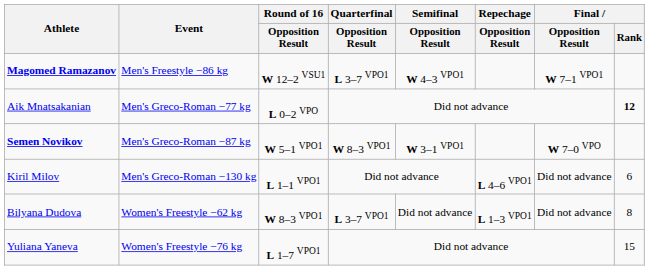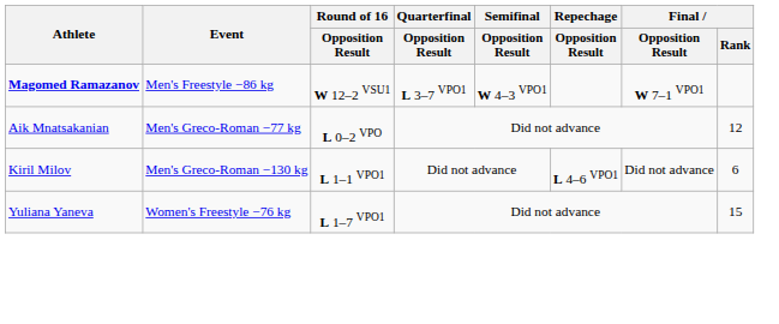Aik Mnatsakanian | Final / Rank: bold -> normal
- row: Semen Novikov | Men's Greco-Roman −87 kg | W 5–1 VPO1 | W 8–3 VPO1 | W 3–1 VPO1 | W 7–0 VPO
- row: Bilyana Dudova | Women's Freestyle −62 kg | W 8–3 VPO1 | L 3–7 VPO1 | Did not advance | L 1–3 VPO1 | Did not advance | 8
